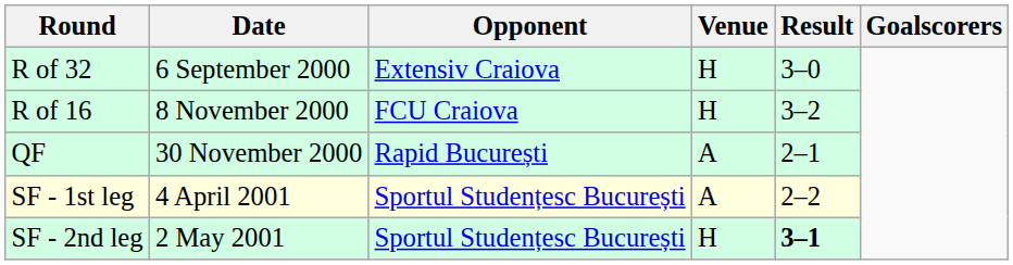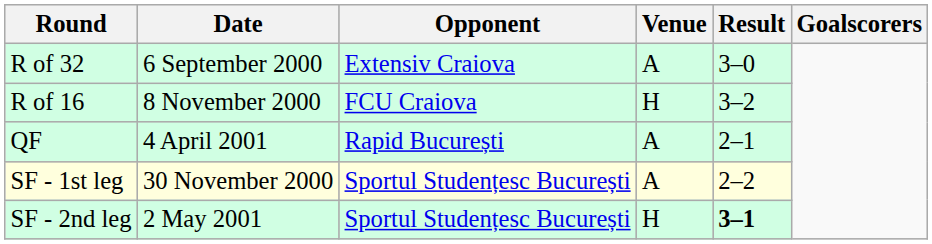R of 32 | Venue: H -> A
QF | Date: 30 November 2000 -> 4 April 2001
SF - 1st leg | Date: 4 April 2001 -> 30 November 2000
